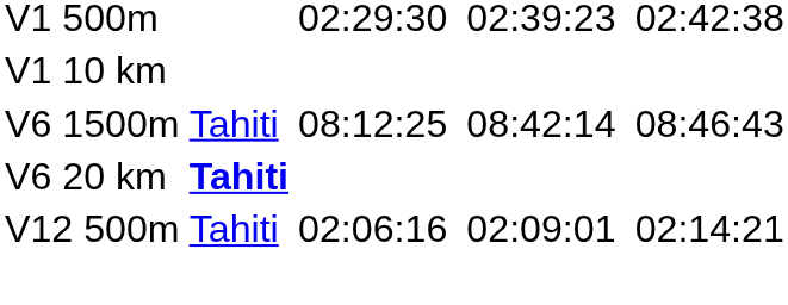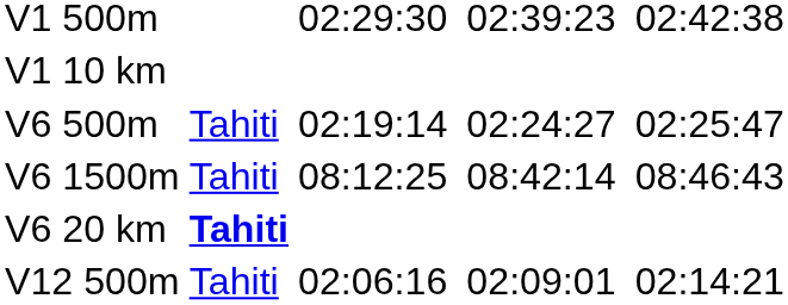+ row: V6 500m | Tahiti | 02:19:14 | 02:24:27 | 02:25:47
